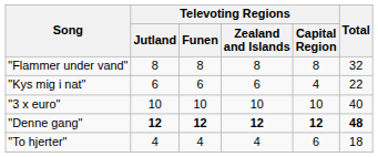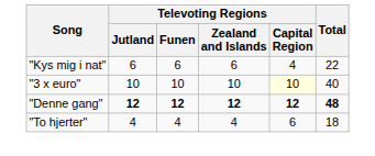- row: "Flammer under vand" | 8 | 8 | 8 | 8 | 32
"3 x euro" | Televoting Regions / Capital Region: no background -> lightyellow background
